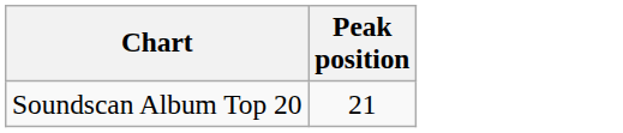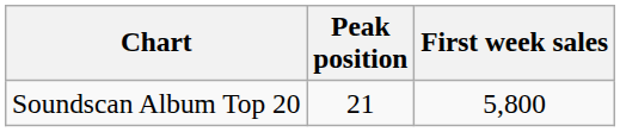+ column: First week sales | 5,800
